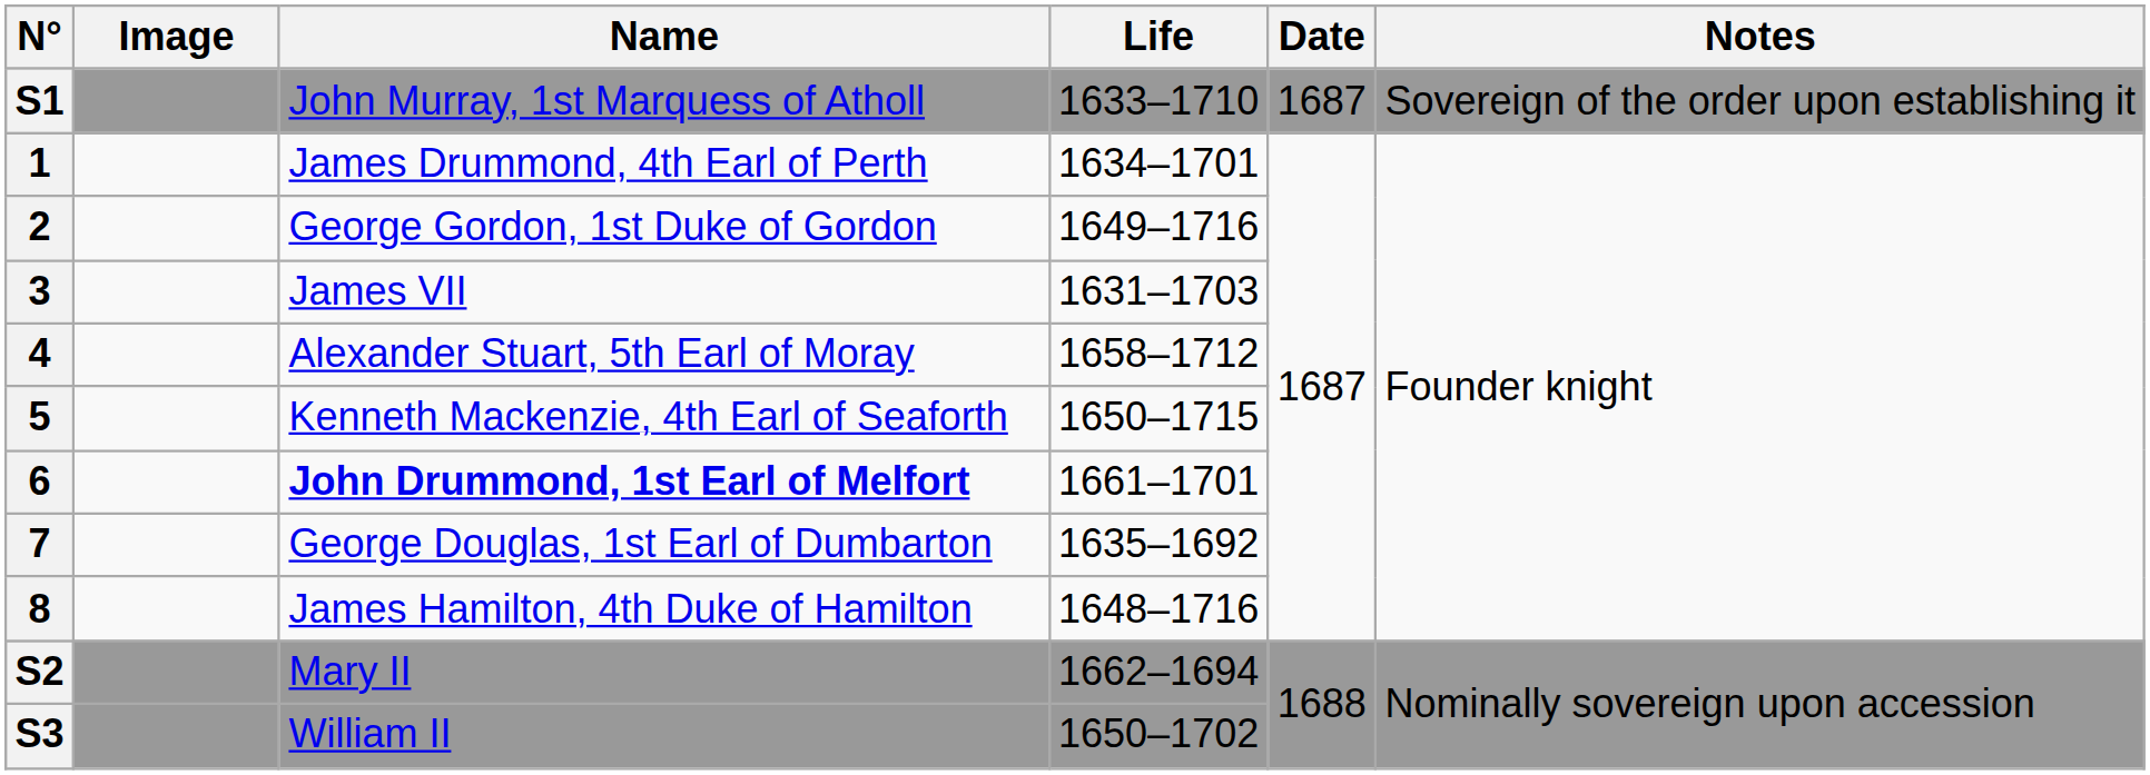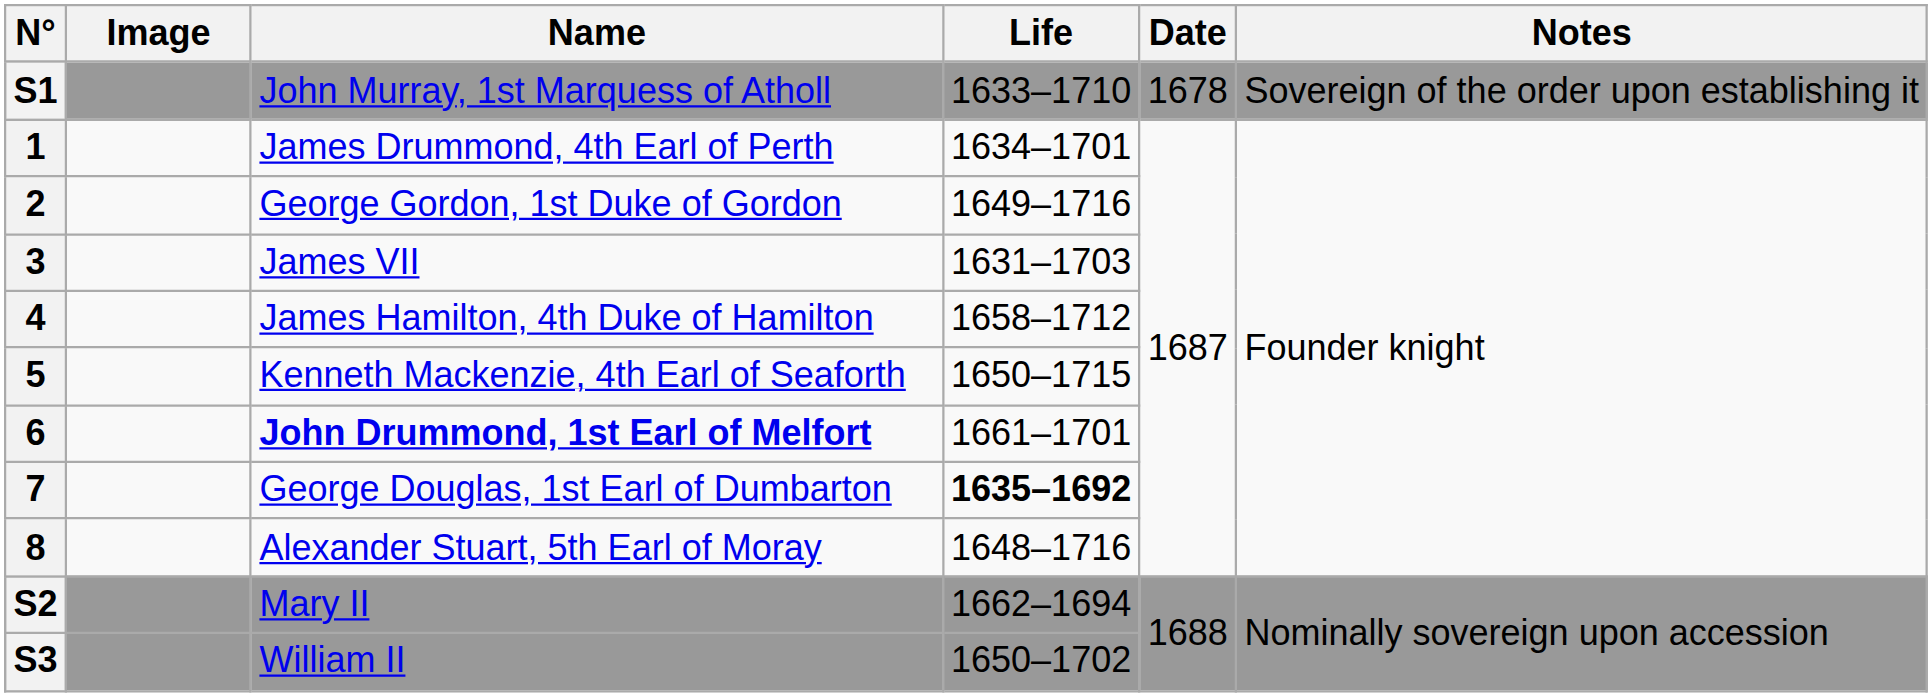S1 | Date: 1687 -> 1678
4 | Name: Alexander Stuart, 5th Earl of Moray -> James Hamilton, 4th Duke of Hamilton
7 | Life: normal -> bold
8 | Name: James Hamilton, 4th Duke of Hamilton -> Alexander Stuart, 5th Earl of Moray
